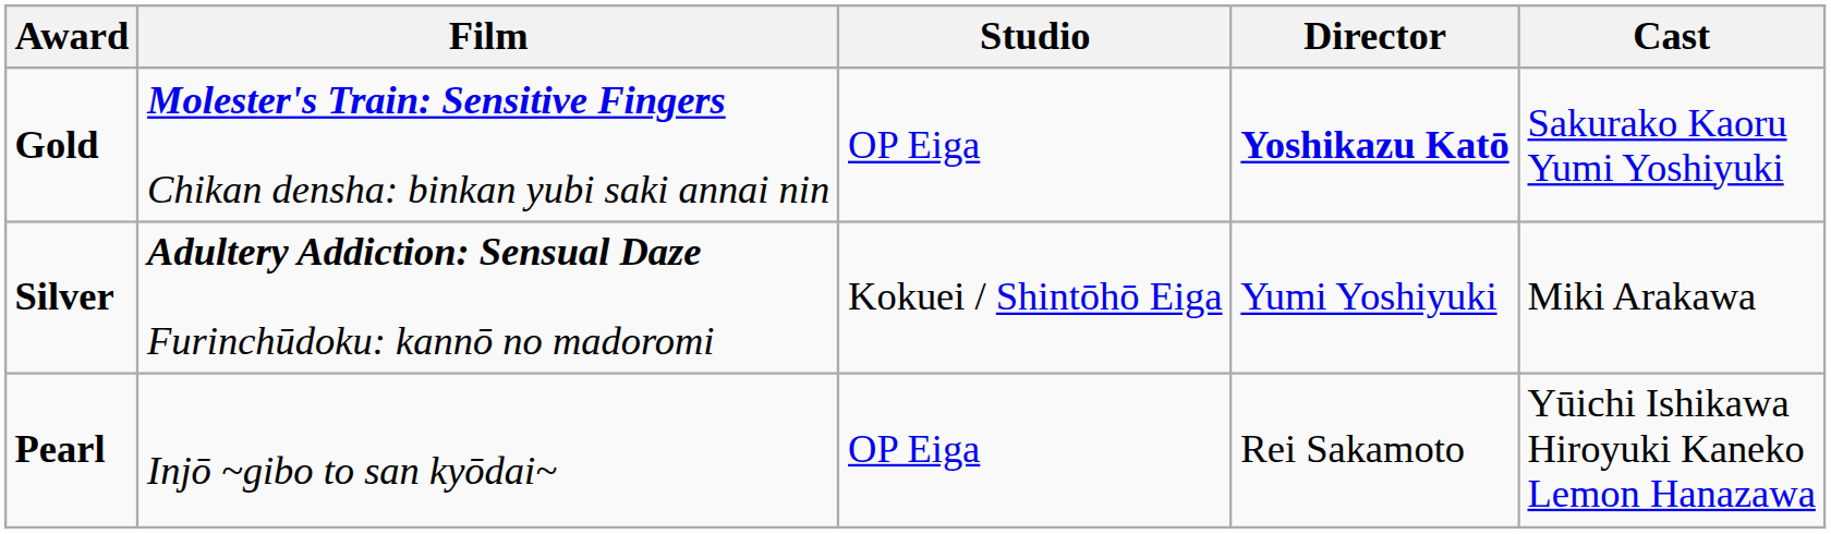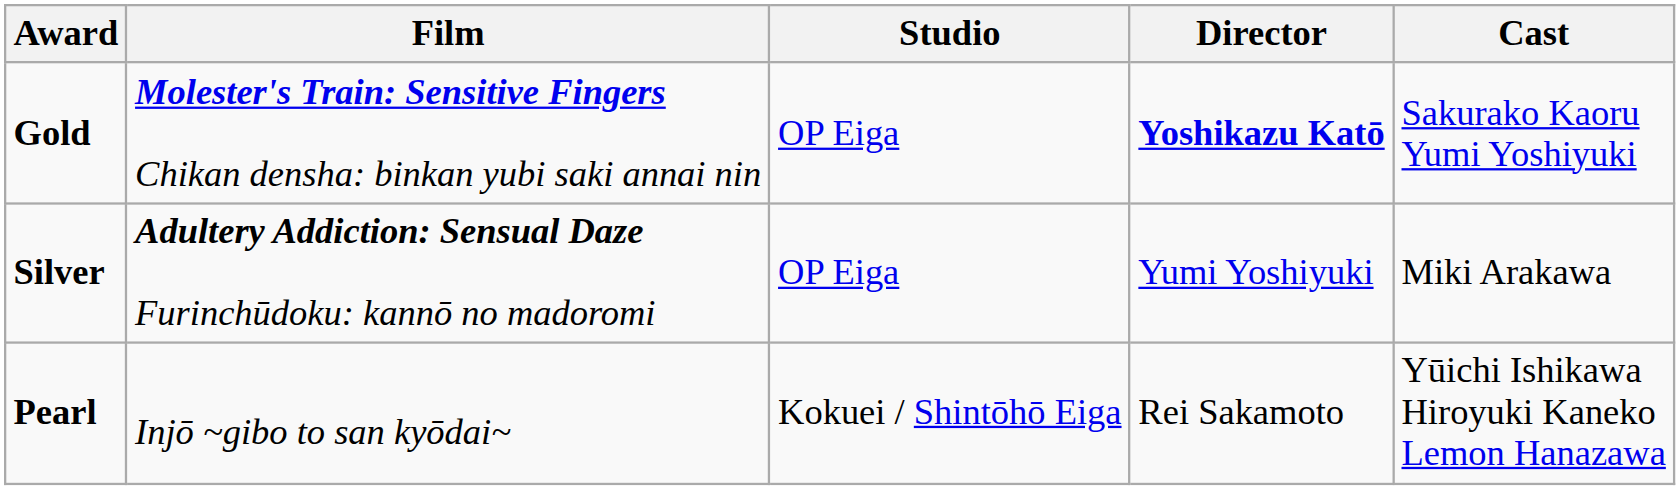Silver | Studio: Kokuei / Shintōhō Eiga -> OP Eiga
Pearl | Studio: OP Eiga -> Kokuei / Shintōhō Eiga
